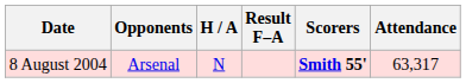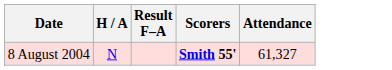- column: Opponents | Arsenal
8 August 2004 | Attendance: 63,317 -> 61,327
